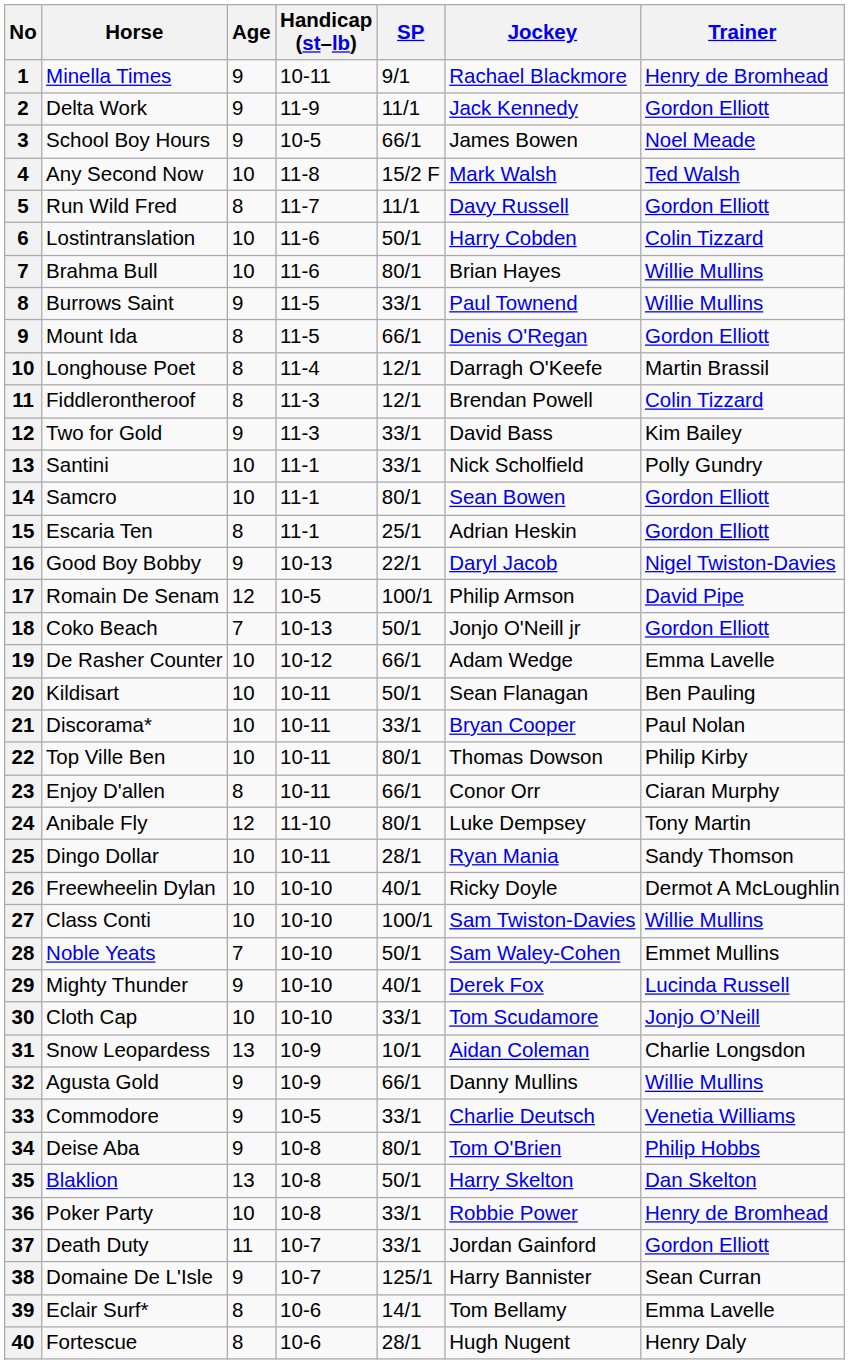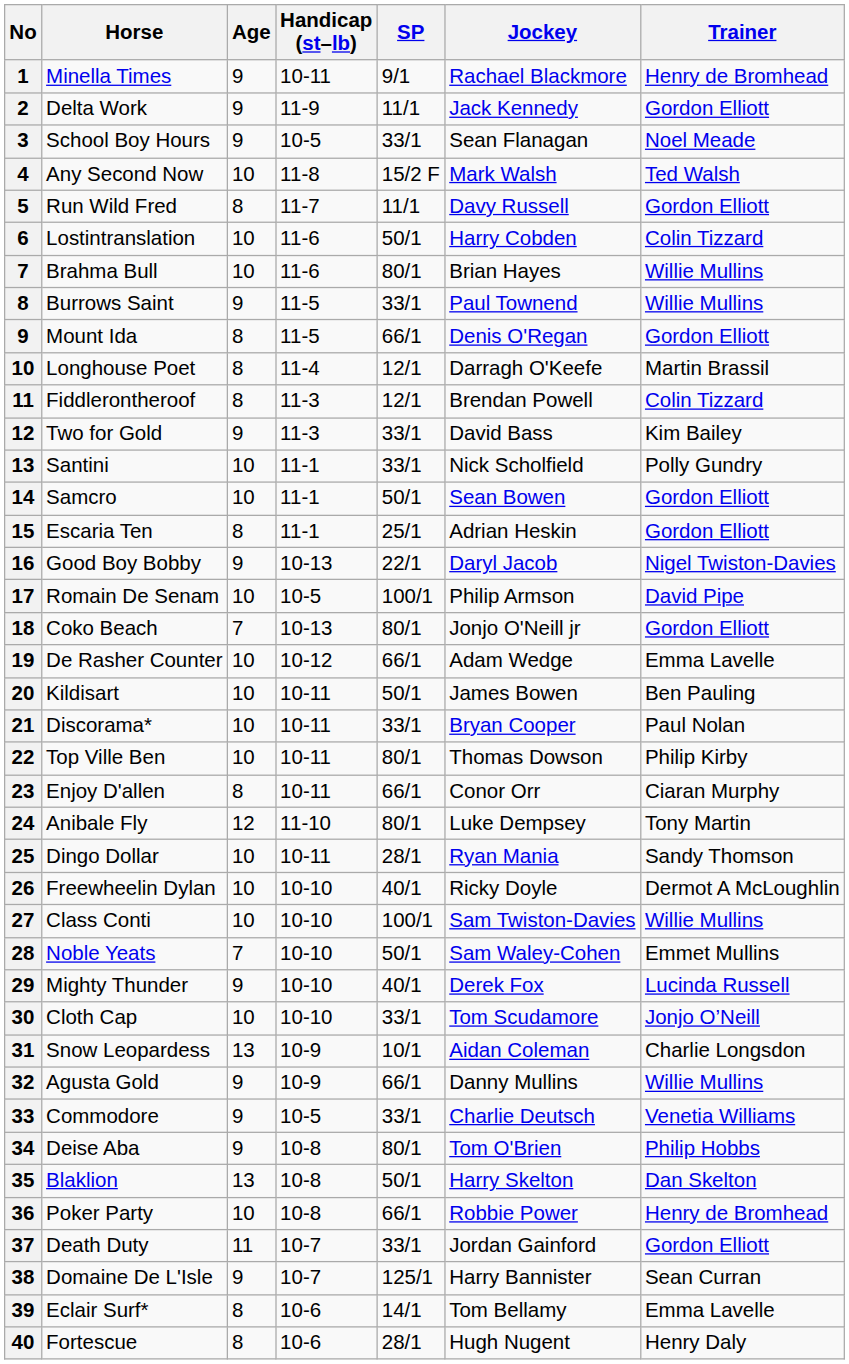School Boy Hours | SP: 66/1 -> 33/1
School Boy Hours | Jockey: James Bowen -> Sean Flanagan
Samcro | SP: 80/1 -> 50/1
Romain De Senam | Age: 12 -> 10
Coko Beach | SP: 50/1 -> 80/1
Kildisart | Jockey: Sean Flanagan -> James Bowen
Poker Party | SP: 33/1 -> 66/1
